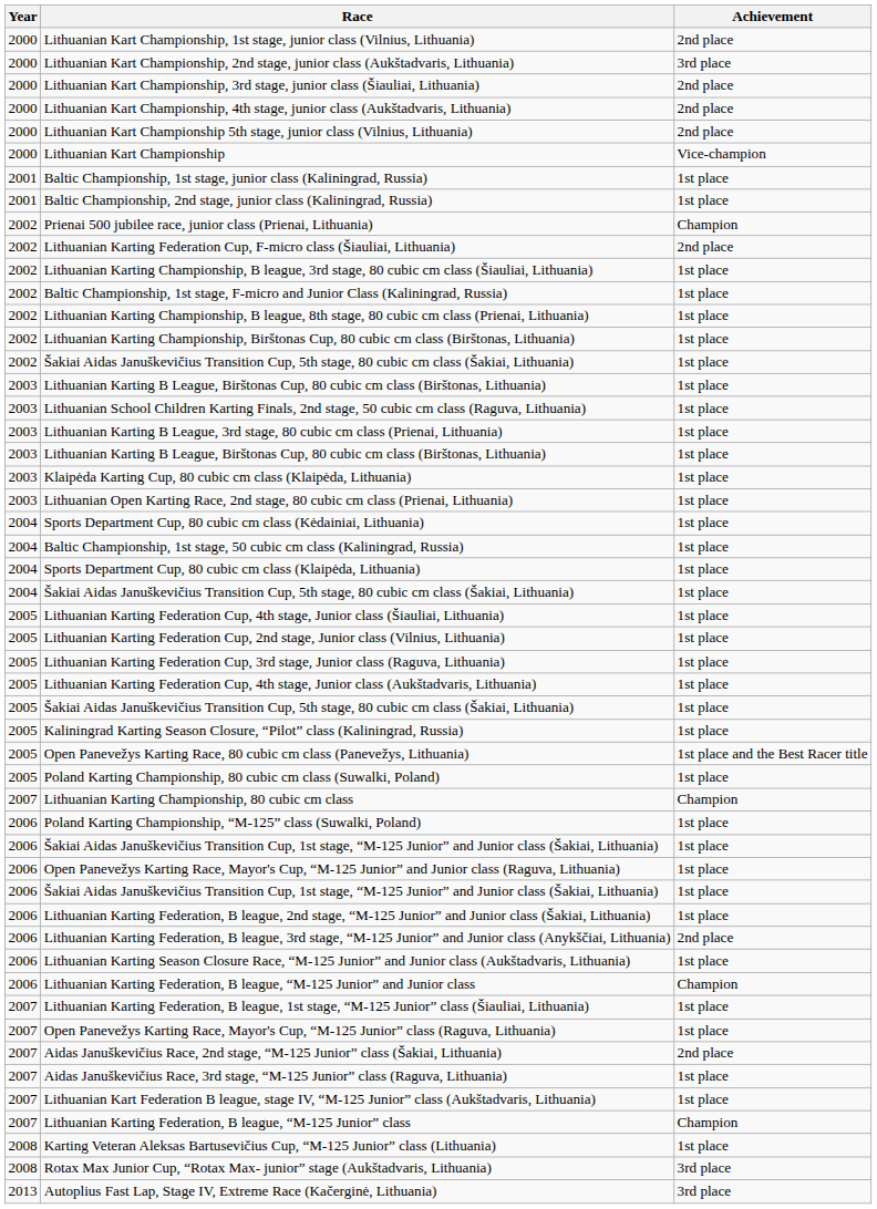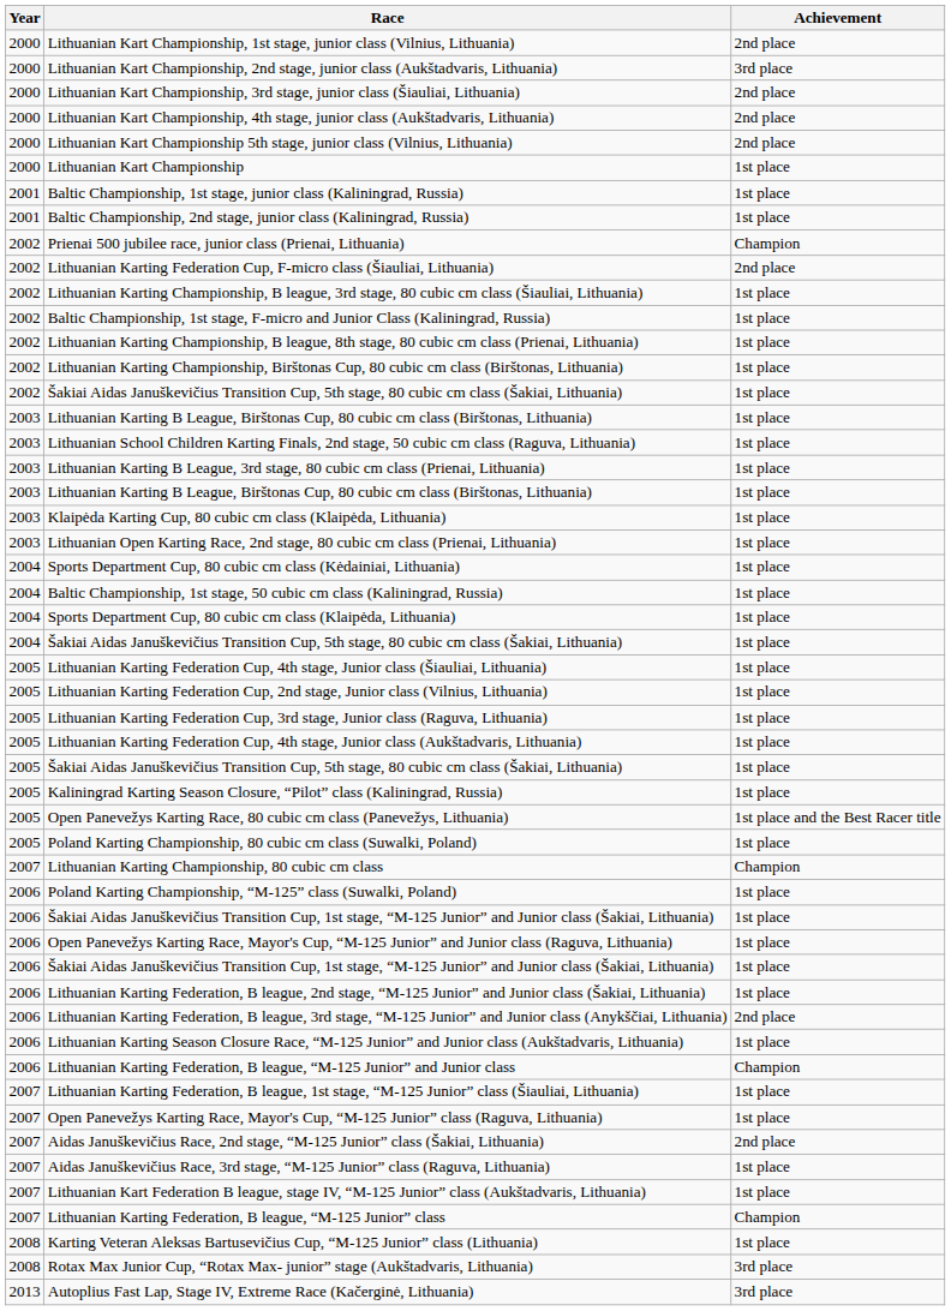Lithuanian Kart Championship | Achievement: Vice-champion -> 1st place
